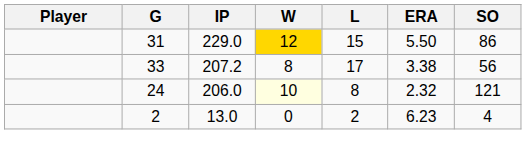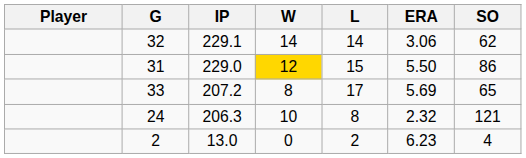+ row: 32 | 229.1 | 14 | 14 | 3.06 | 62
33 | ERA: 3.38 -> 5.69
33 | SO: 56 -> 65
24 | IP: 206.0 -> 206.3
24 | W: lightyellow background -> no background
